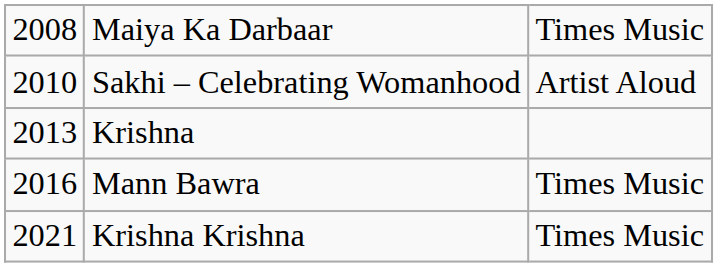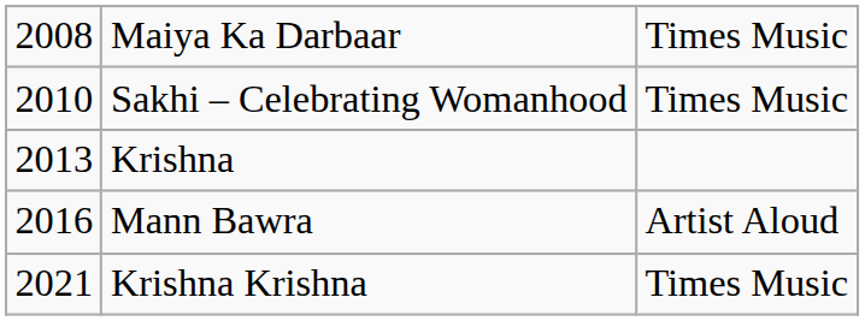Sakhi – Celebrating Womanhood | column 3: Artist Aloud -> Times Music
Mann Bawra | column 3: Times Music -> Artist Aloud
